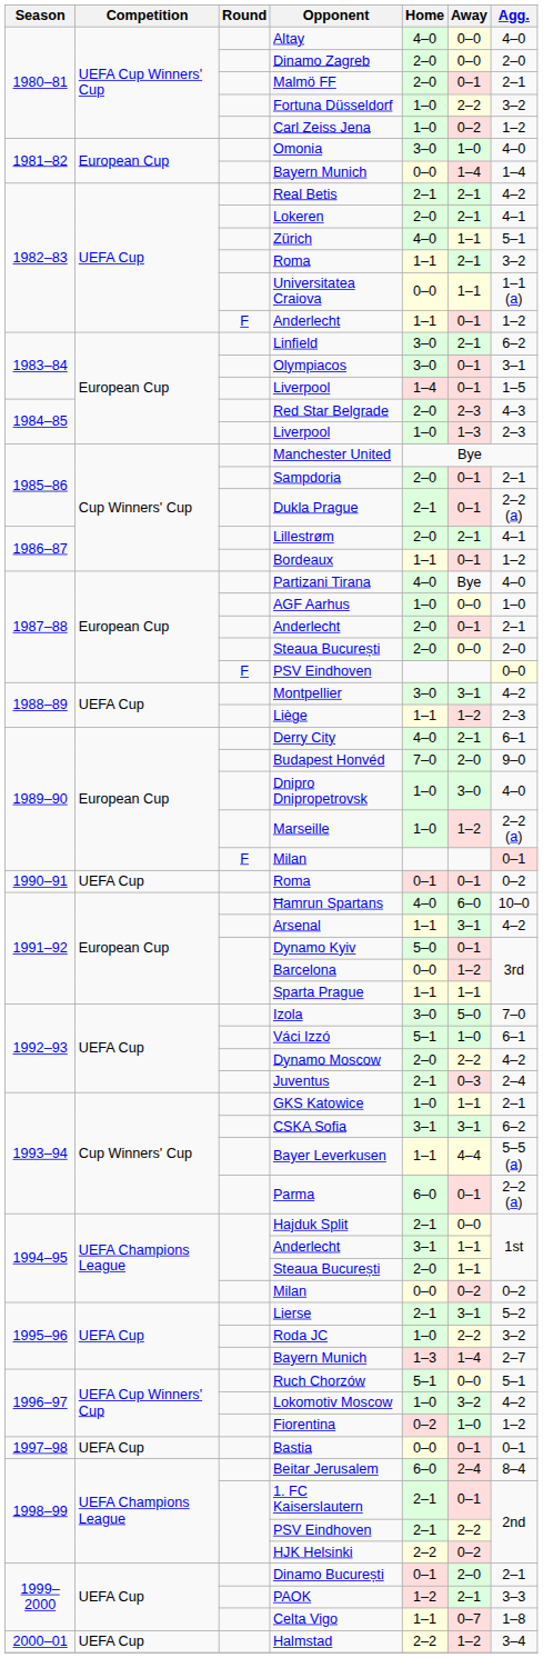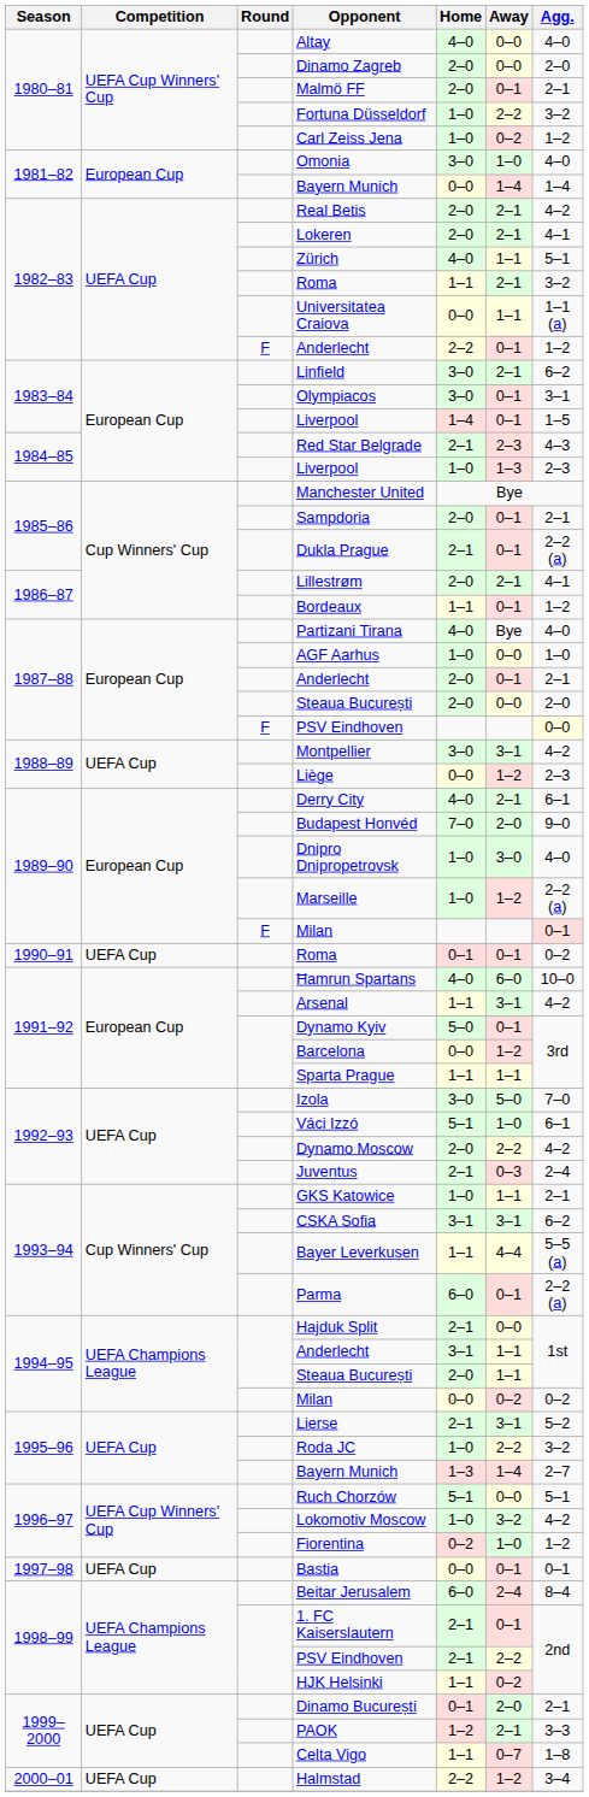Real Betis | Home: 2–1 -> 2–0
1982–83 / Anderlecht | Home: 1–1 -> 2–2
Red Star Belgrade | Home: 2–0 -> 2–1
Liège | Home: 1–1 -> 0–0
HJK Helsinki | Home: 2–2 -> 1–1
